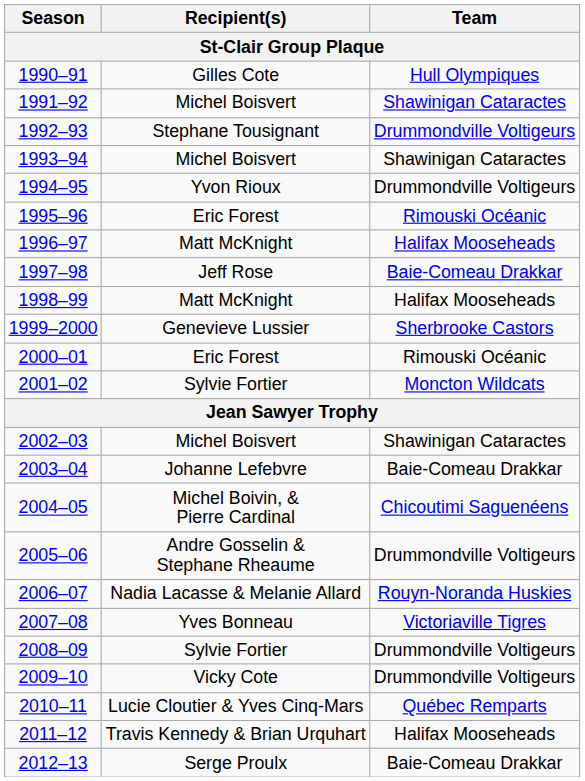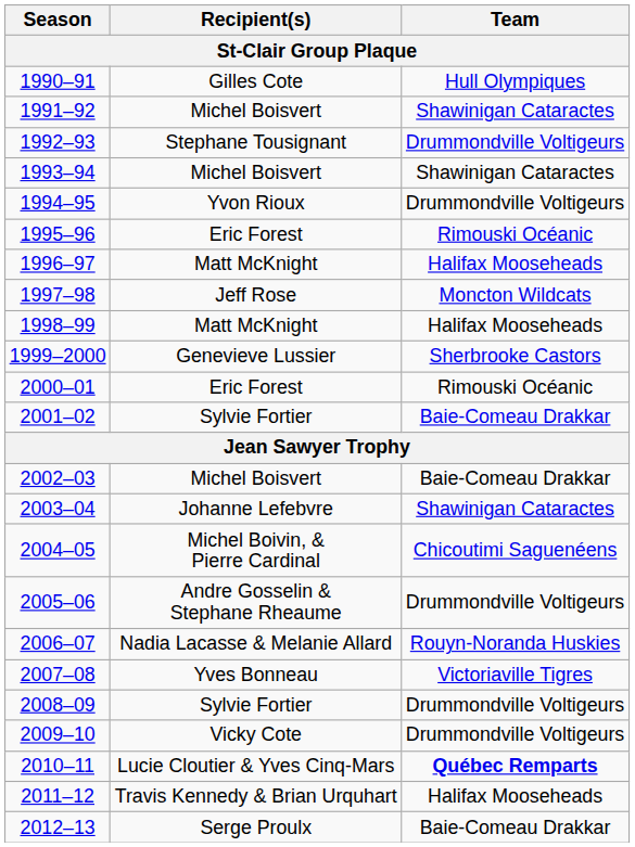1997–98 | Team: Baie-Comeau Drakkar -> Moncton Wildcats
2001–02 | Team: Moncton Wildcats -> Baie-Comeau Drakkar
2002–03 | Team: Shawinigan Cataractes -> Baie-Comeau Drakkar
2003–04 | Team: Baie-Comeau Drakkar -> Shawinigan Cataractes
2010–11 | Team: normal -> bold
